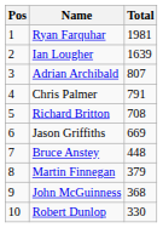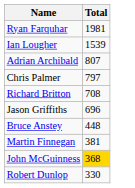- column: Pos | 1 | 2 | 3 | 4 | 5 | 6 | 7 | 8 | 9 | 10
Ian Lougher | Total: 1639 -> 1539
Chris Palmer | Total: 791 -> 797
Jason Griffiths | Total: 669 -> 696
Martin Finnegan | Total: 379 -> 381
John McGuinness | Total: no background -> gold background
